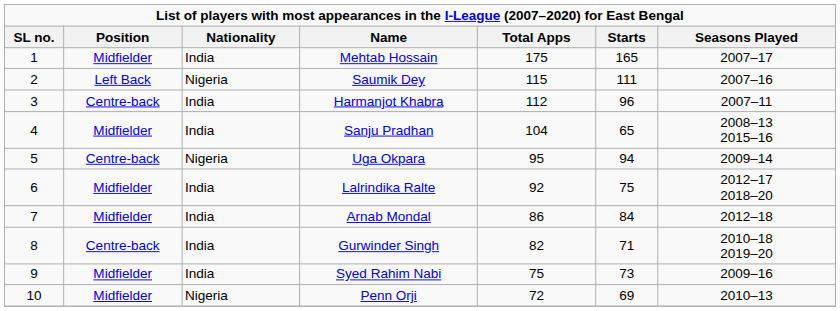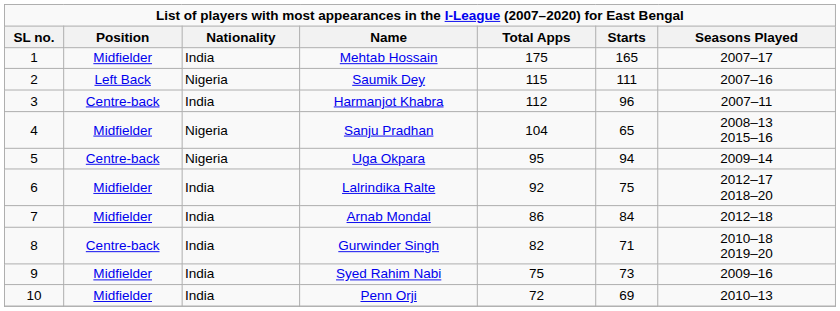Sanju Pradhan | Nationality: India -> Nigeria
Penn Orji | Nationality: Nigeria -> India
